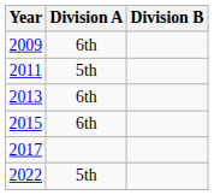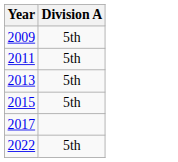- column: Division B
2009 | Division A: 6th -> 5th
2013 | Division A: 6th -> 5th
2015 | Division A: 6th -> 5th
